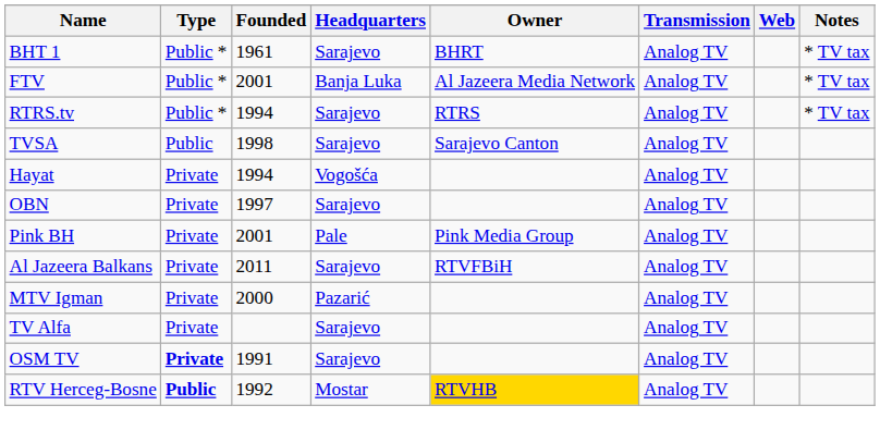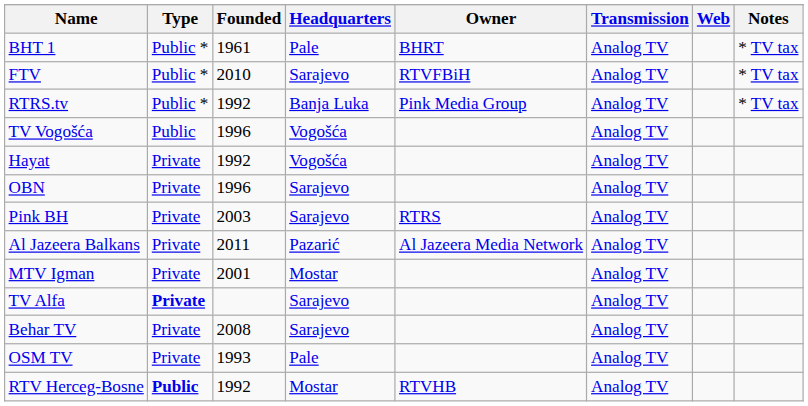BHT 1 | Headquarters: Sarajevo -> Pale
FTV | Founded: 2001 -> 2010
FTV | Headquarters: Banja Luka -> Sarajevo
FTV | Owner: Al Jazeera Media Network -> RTVFBiH
RTRS.tv | Founded: 1994 -> 1992
RTRS.tv | Headquarters: Sarajevo -> Banja Luka
RTRS.tv | Owner: RTRS -> Pink Media Group
- row: TVSA | Public | 1998 | Sarajevo | Sarajevo Canton | Analog TV
+ row: TV Vogošća | Public | 1996 | Vogošća | Analog TV
Hayat | Founded: 1994 -> 1992
OBN | Founded: 1997 -> 1996
Pink BH | Founded: 2001 -> 2003
Pink BH | Headquarters: Pale -> Sarajevo
Pink BH | Owner: Pink Media Group -> RTRS
Al Jazeera Balkans | Headquarters: Sarajevo -> Pazarić
Al Jazeera Balkans | Owner: RTVFBiH -> Al Jazeera Media Network
MTV Igman | Founded: 2000 -> 2001
MTV Igman | Headquarters: Pazarić -> Mostar
TV Alfa | Type: normal -> bold
+ row: Behar TV | Private | 2008 | Sarajevo | Analog TV
OSM TV | Type: bold -> normal
OSM TV | Founded: 1991 -> 1993
OSM TV | Headquarters: Sarajevo -> Pale
RTV Herceg-Bosne | Owner: gold background -> no background
